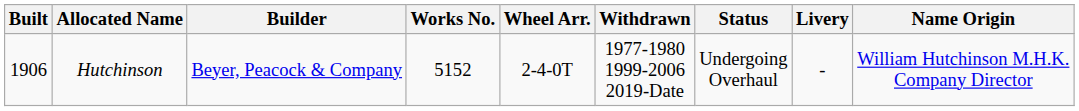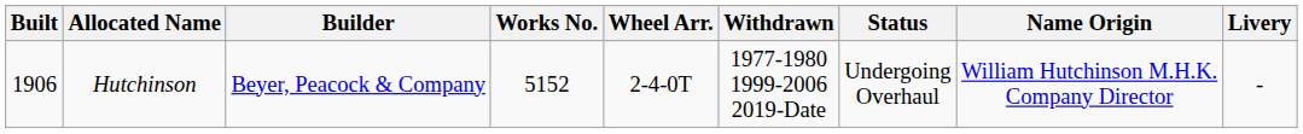columns swapped: Livery <-> Name Origin
